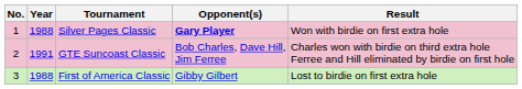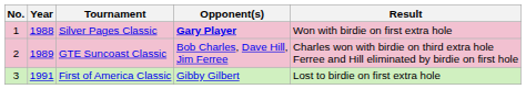GTE Suncoast Classic | Year: 1991 -> 1989
First of America Classic | Year: 1988 -> 1991
